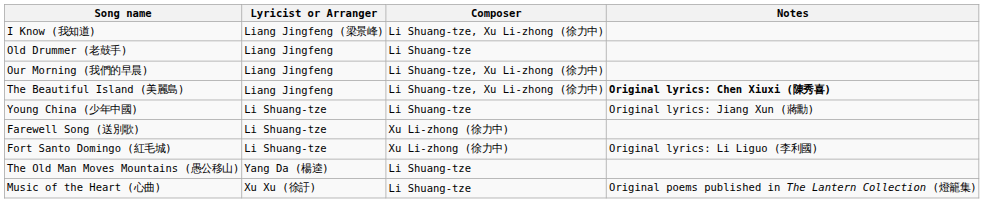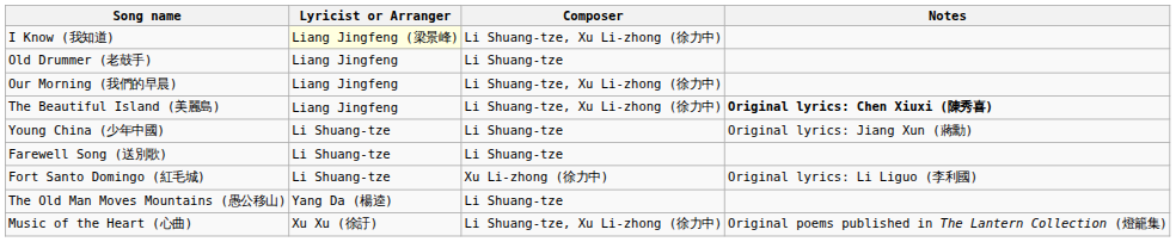I Know (我知道) | Lyricist or Arranger: no background -> lightyellow background
Farewell Song (送別歌) | Composer: Xu Li-zhong (徐力中) -> Li Shuang-tze
Music of the Heart (心曲) | Composer: Li Shuang-tze -> Li Shuang-tze, Xu Li-zhong (徐力中)
